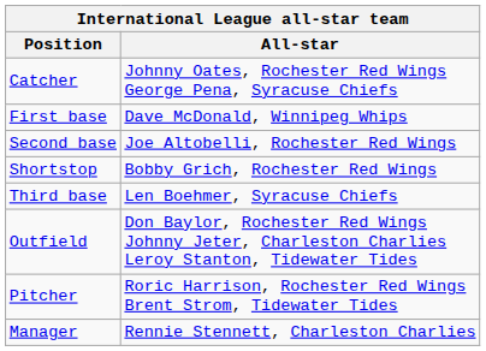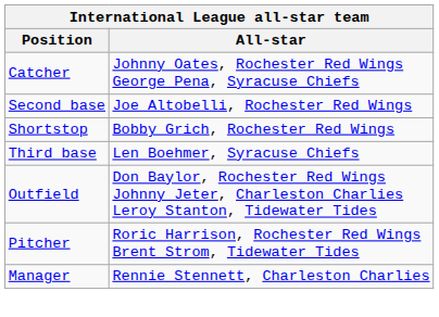- row: First base | Dave McDonald, Winnipeg Whips
